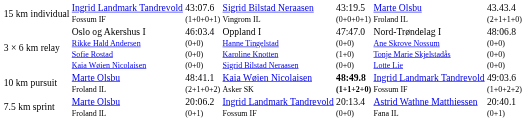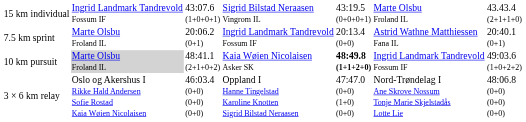rows swapped: 7.5 km sprint <-> 3 × 6 km relay
10 km pursuit | column 2: no background -> lightgrey background
